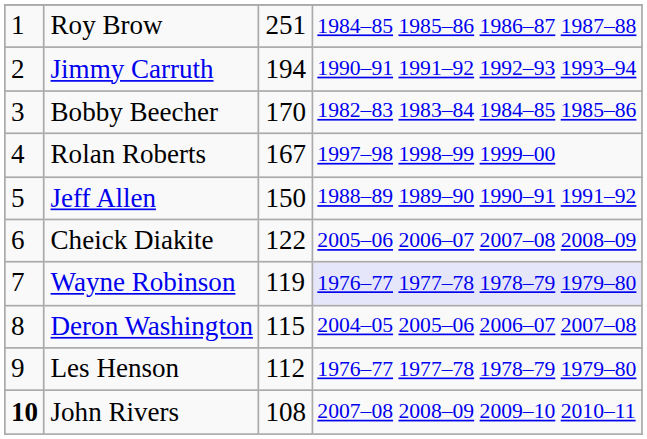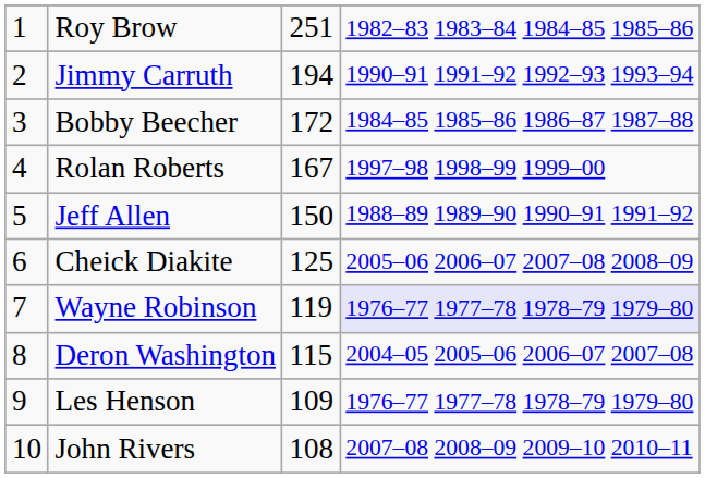Roy Brow | column 4: 1984–85 1985–86 1986–87 1987–88 -> 1982–83 1983–84 1984–85 1985–86
Bobby Beecher | column 3: 170 -> 172
Bobby Beecher | column 4: 1982–83 1983–84 1984–85 1985–86 -> 1984–85 1985–86 1986–87 1987–88
Cheick Diakite | column 3: 122 -> 125
Les Henson | column 3: 112 -> 109
John Rivers | column 1: bold -> normal
